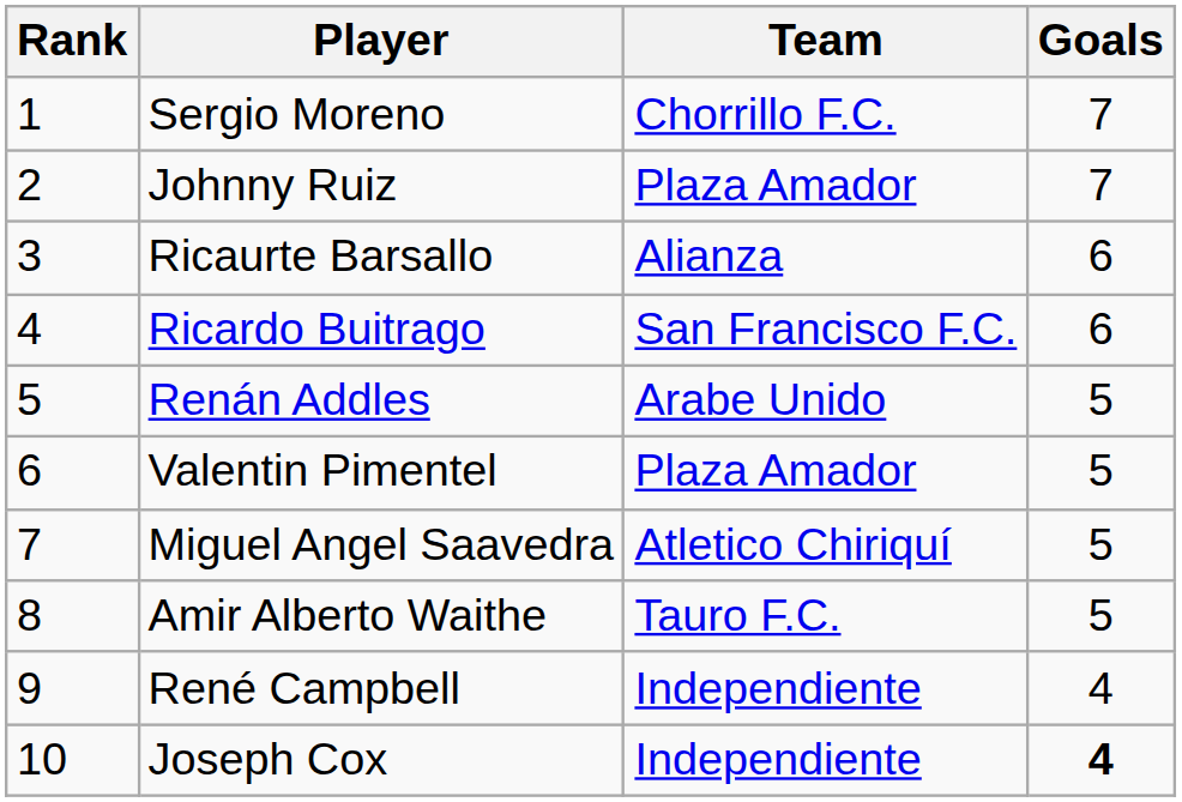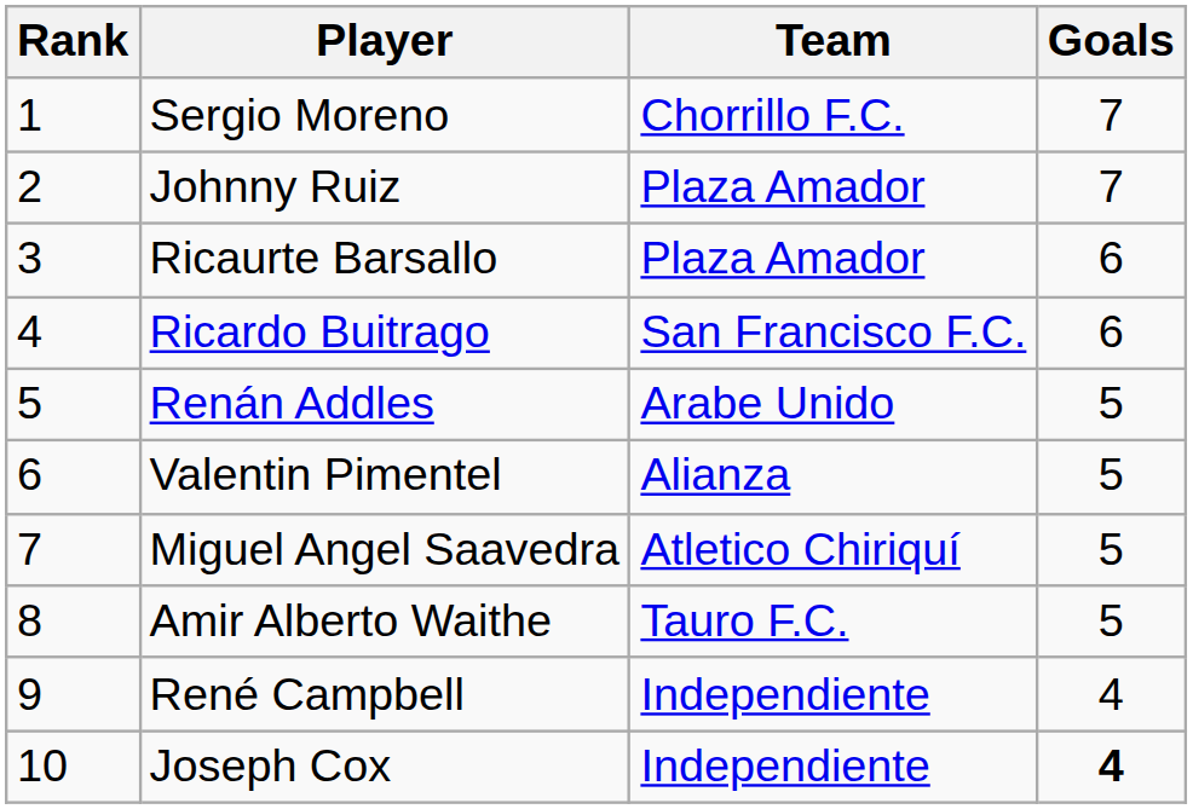Ricaurte Barsallo | Team: Alianza -> Plaza Amador
Valentin Pimentel | Team: Plaza Amador -> Alianza
